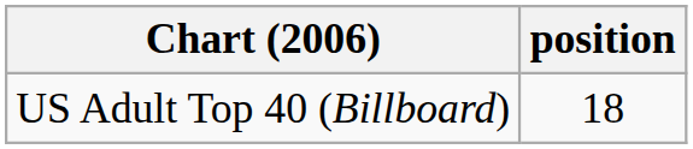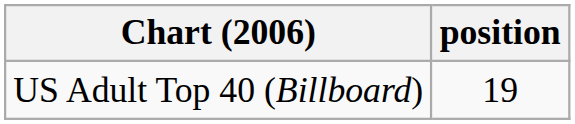US Adult Top 40 (Billboard) | position: 18 -> 19
